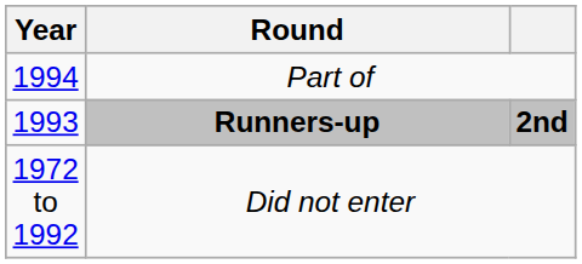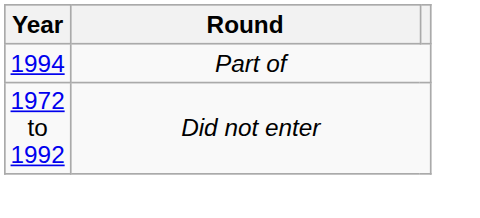- row: 1993 | Runners-up | 2nd
